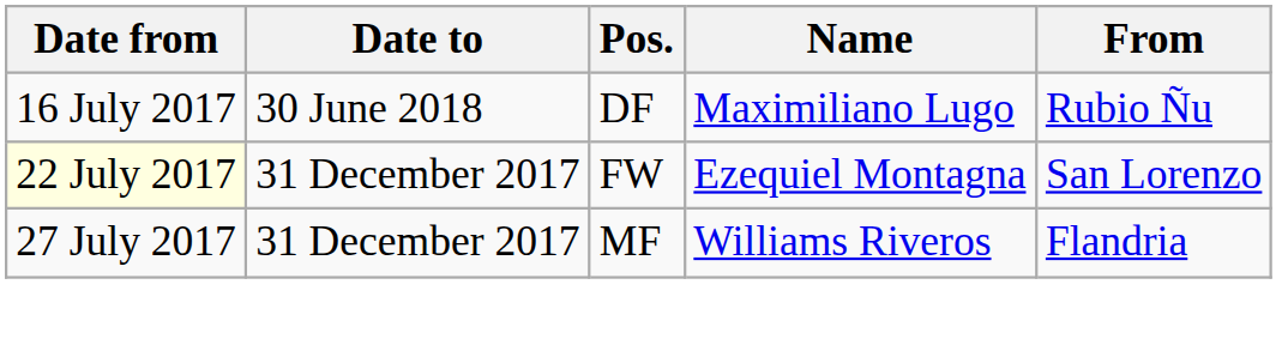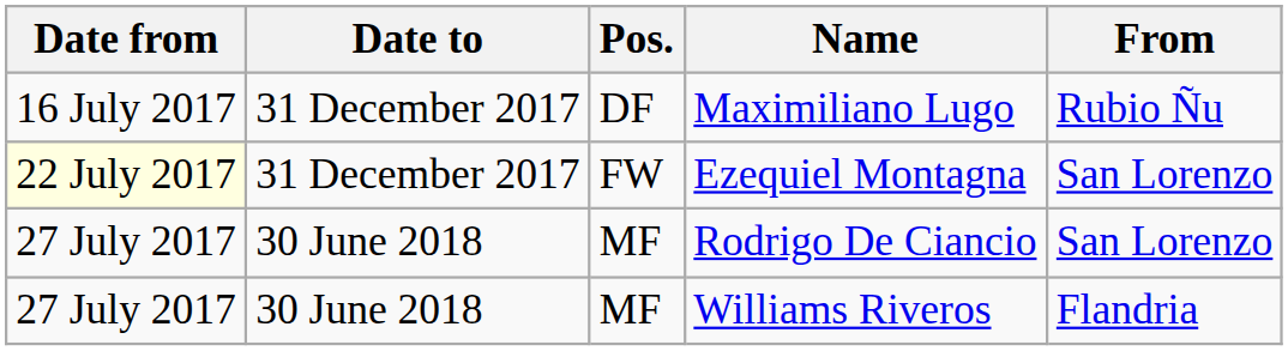Maximiliano Lugo | Date to: 30 June 2018 -> 31 December 2017
+ row: 27 July 2017 | 30 June 2018 | MF | Rodrigo De Ciancio | San Lorenzo
Williams Riveros | Date to: 31 December 2017 -> 30 June 2018
